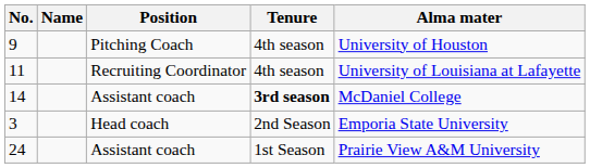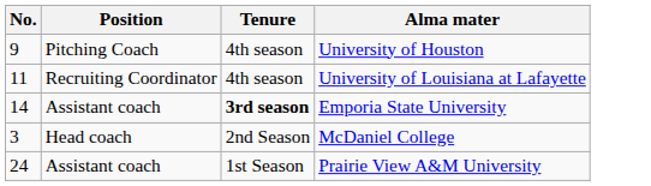- column: Name
14 | Alma mater: McDaniel College -> Emporia State University
3 | Alma mater: Emporia State University -> McDaniel College
